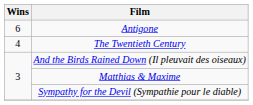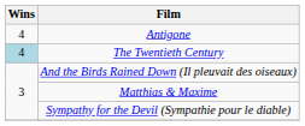Antigone | Wins: 6 -> 4
The Twentieth Century | Wins: no background -> lightblue background
